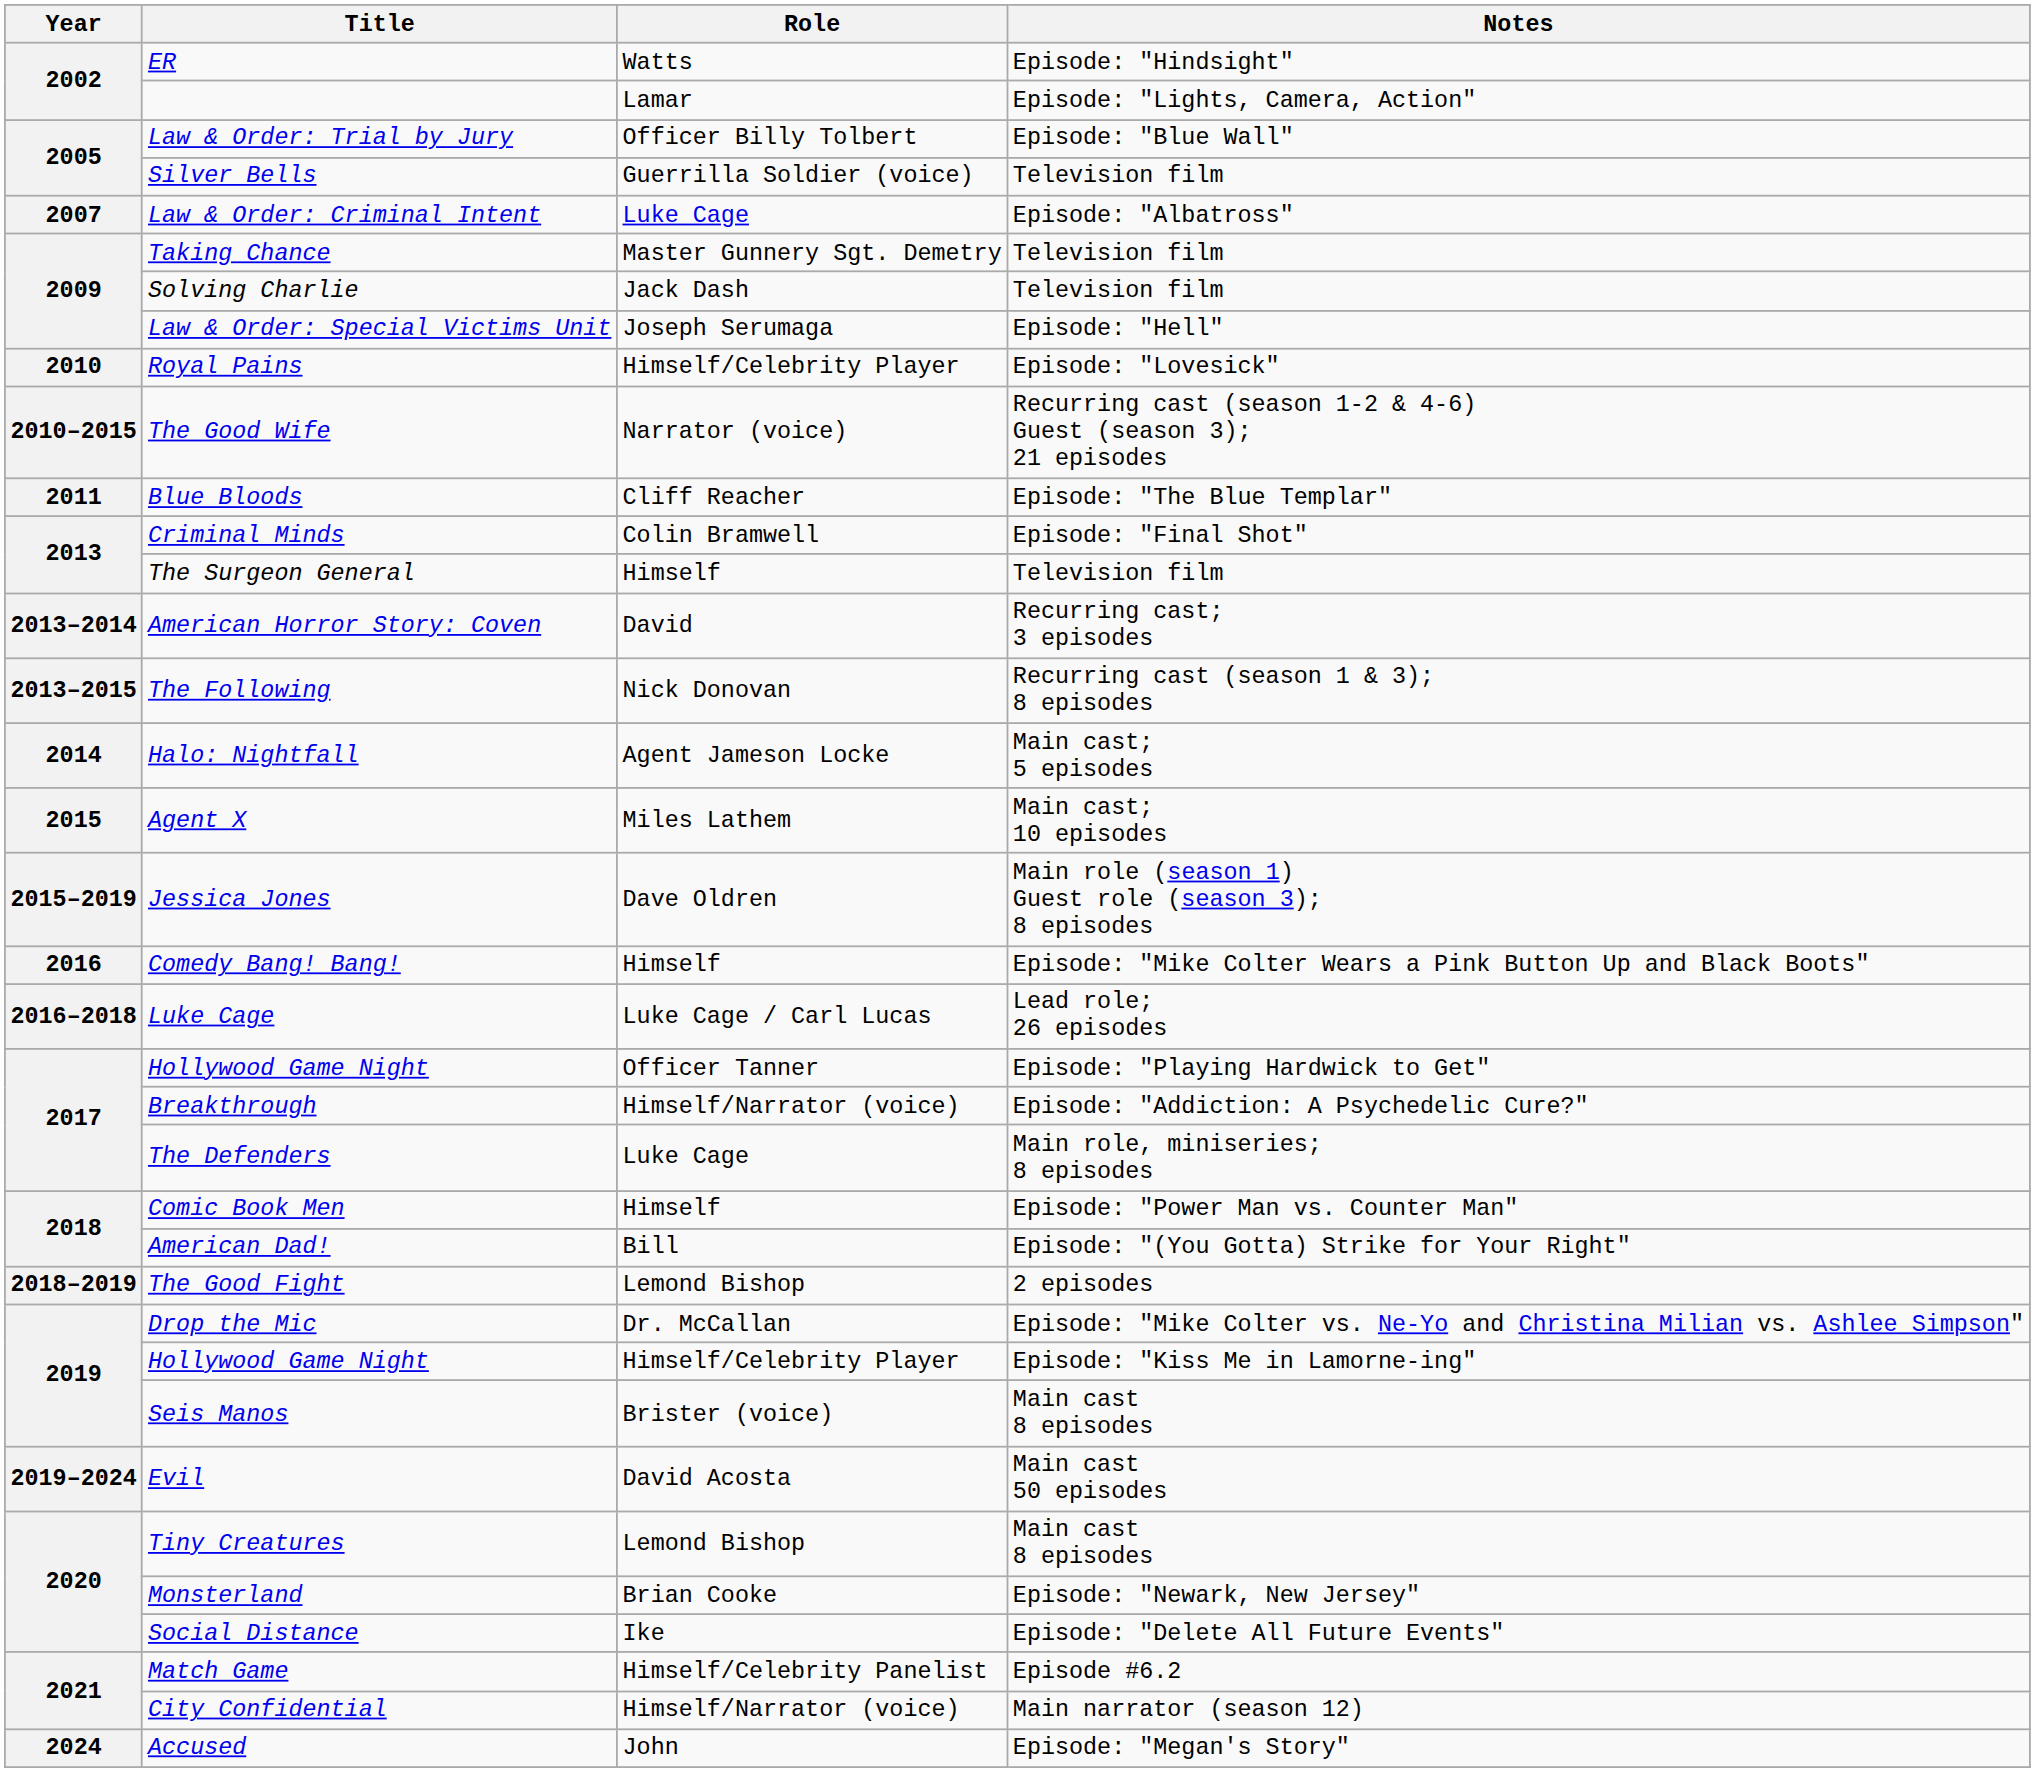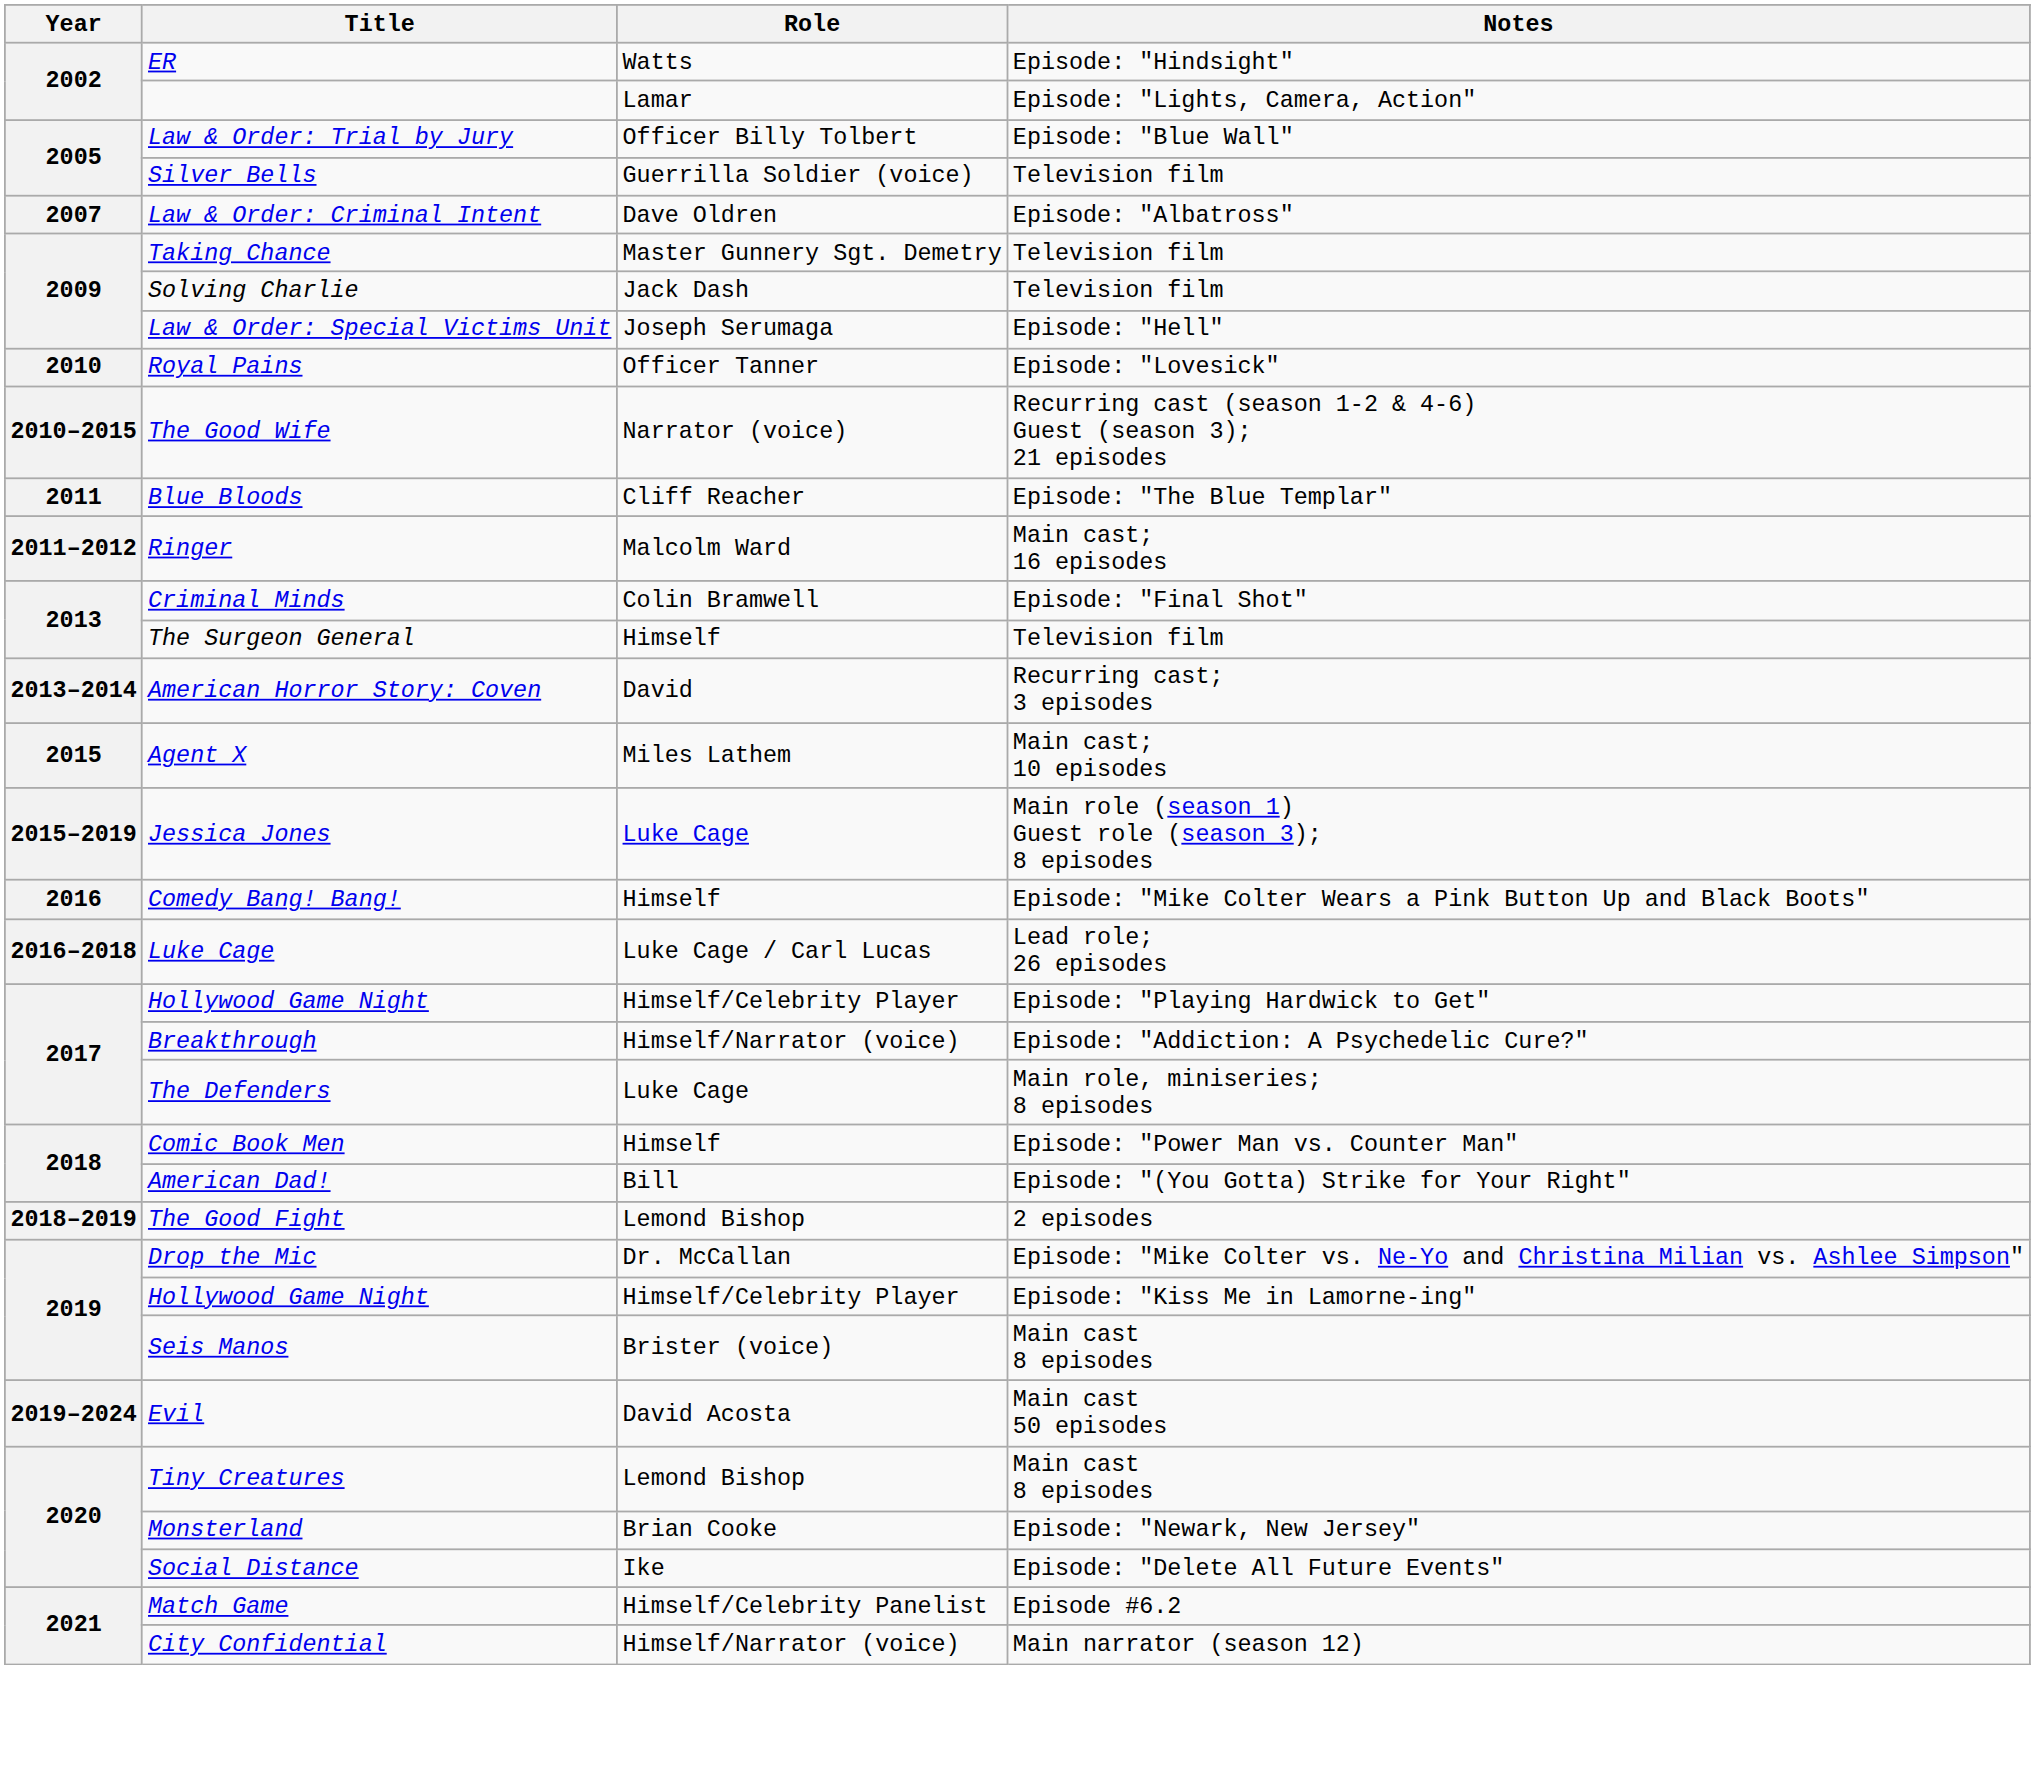Law & Order: Criminal Intent | Role: Luke Cage -> Dave Oldren
Royal Pains | Role: Himself/Celebrity Player -> Officer Tanner
+ row: 2011–2012 | Ringer | Malcolm Ward | Main cast; 16 episodes
- row: 2013–2015 | The Following | Nick Donovan | Recurring cast (season 1 & 3); 8 episodes
- row: 2014 | Halo: Nightfall | Agent Jameson Locke | Main cast; 5 episodes
Jessica Jones | Role: Dave Oldren -> Luke Cage
Hollywood Game Night / Episode: "Playing Hardwick to Get" | Role: Officer Tanner -> Himself/Celebrity Player
- row: 2024 | Accused | John | Episode: "Megan's Story"
